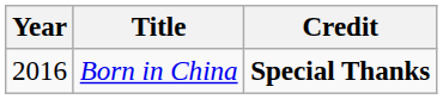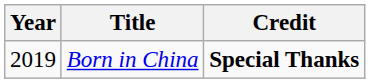Born in China | Year: 2016 -> 2019
